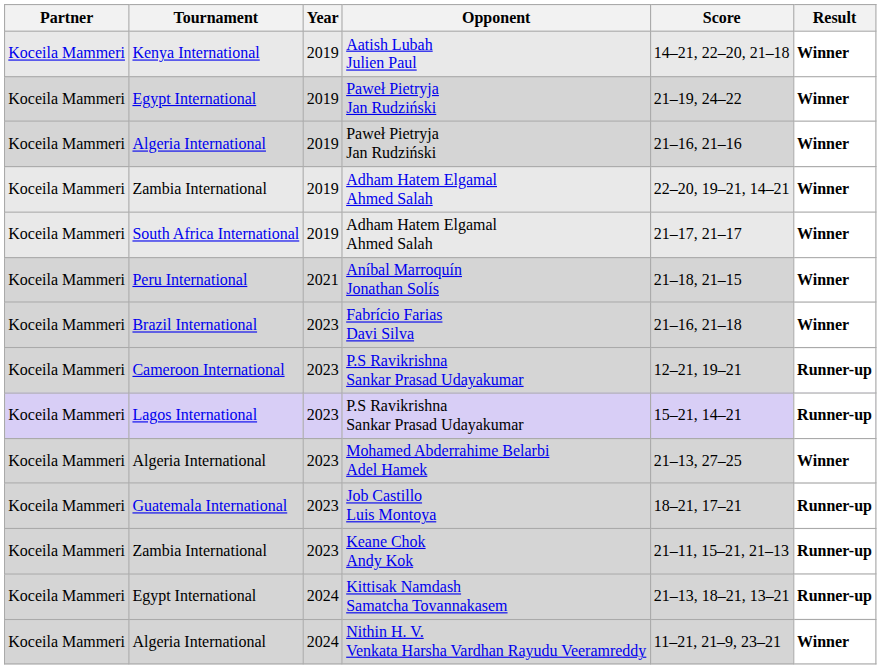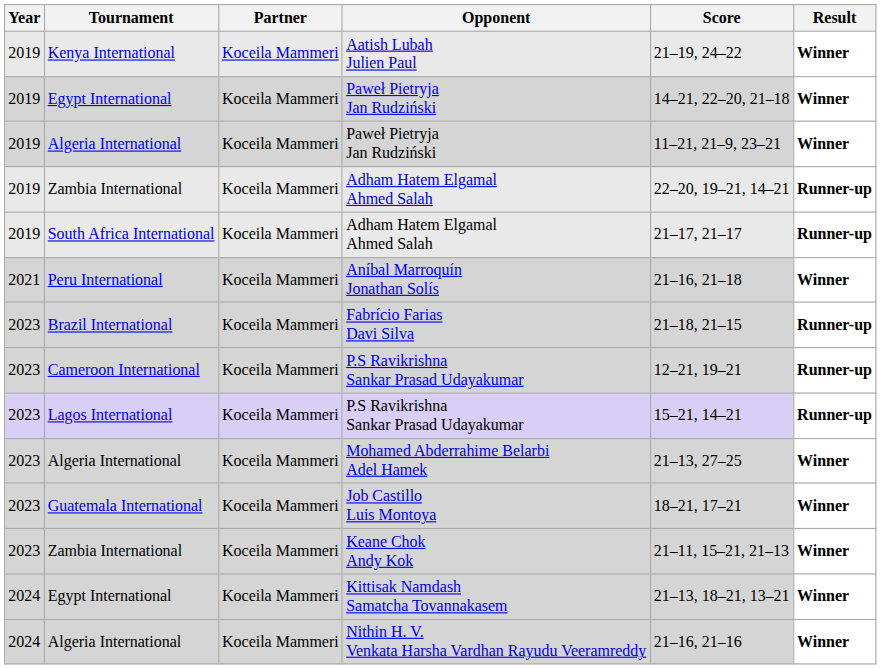columns swapped: Year <-> Partner
Aatish Lubah Julien Paul | Score: 14–21, 22–20, 21–18 -> 21–19, 24–22
Egypt International / Paweł Pietryja Jan Rudziński | Score: 21–19, 24–22 -> 14–21, 22–20, 21–18
Algeria International / Paweł Pietryja Jan Rudziński | Score: 21–16, 21–16 -> 11–21, 21–9, 23–21
Zambia International / Adham Hatem Elgamal Ahmed Salah | Result: Winner -> Runner-up
South Africa International / Adham Hatem Elgamal Ahmed Salah | Result: Winner -> Runner-up
Aníbal Marroquín Jonathan Solís | Score: 21–18, 21–15 -> 21–16, 21–18
Fabrício Farias Davi Silva | Score: 21–16, 21–18 -> 21–18, 21–15
Fabrício Farias Davi Silva | Result: Winner -> Runner-up
Job Castillo Luis Montoya | Result: Runner-up -> Winner
Keane Chok Andy Kok | Result: Runner-up -> Winner
Kittisak Namdash Samatcha Tovannakasem | Result: Runner-up -> Winner
Nithin H. V. Venkata Harsha Vardhan Rayudu Veeramreddy | Score: 11–21, 21–9, 23–21 -> 21–16, 21–16
